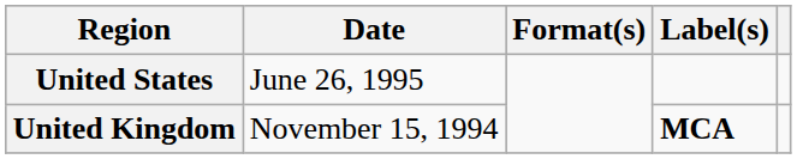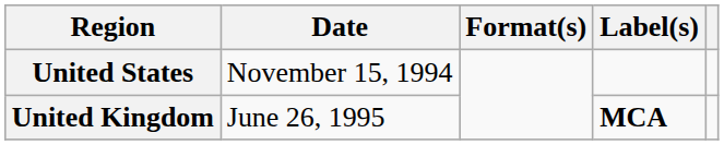United States | Date: June 26, 1995 -> November 15, 1994
United Kingdom | Date: November 15, 1994 -> June 26, 1995
